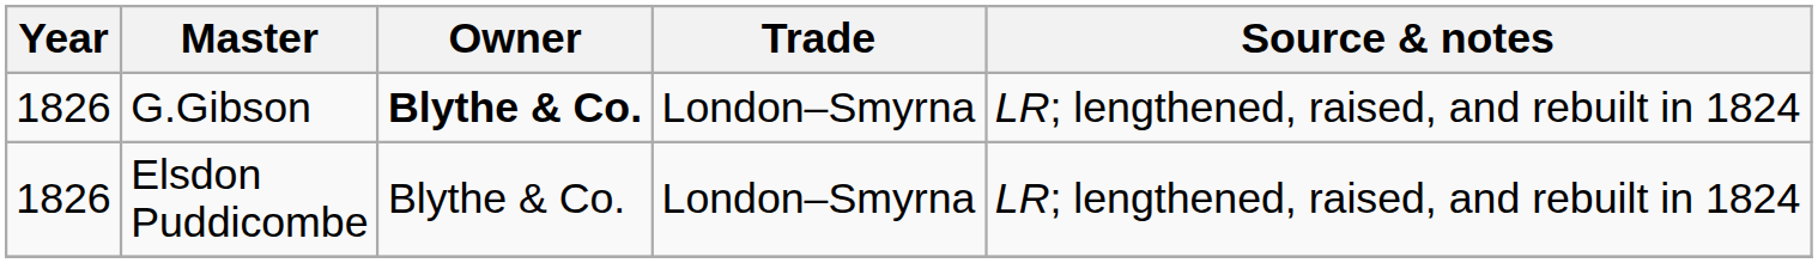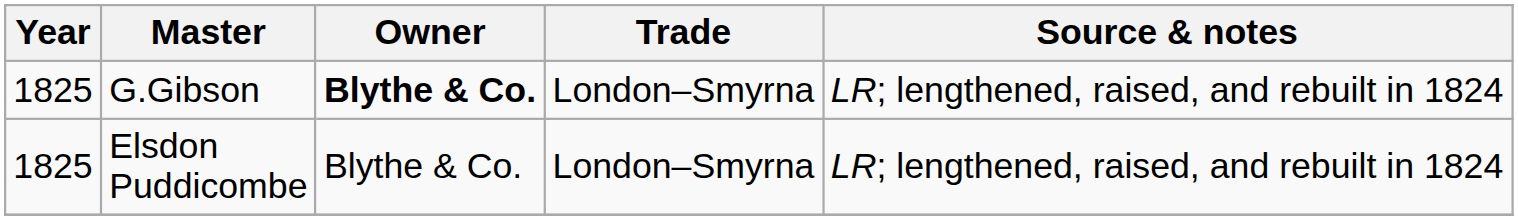G.Gibson | Year: 1826 -> 1825
Elsdon Puddicombe | Year: 1826 -> 1825
